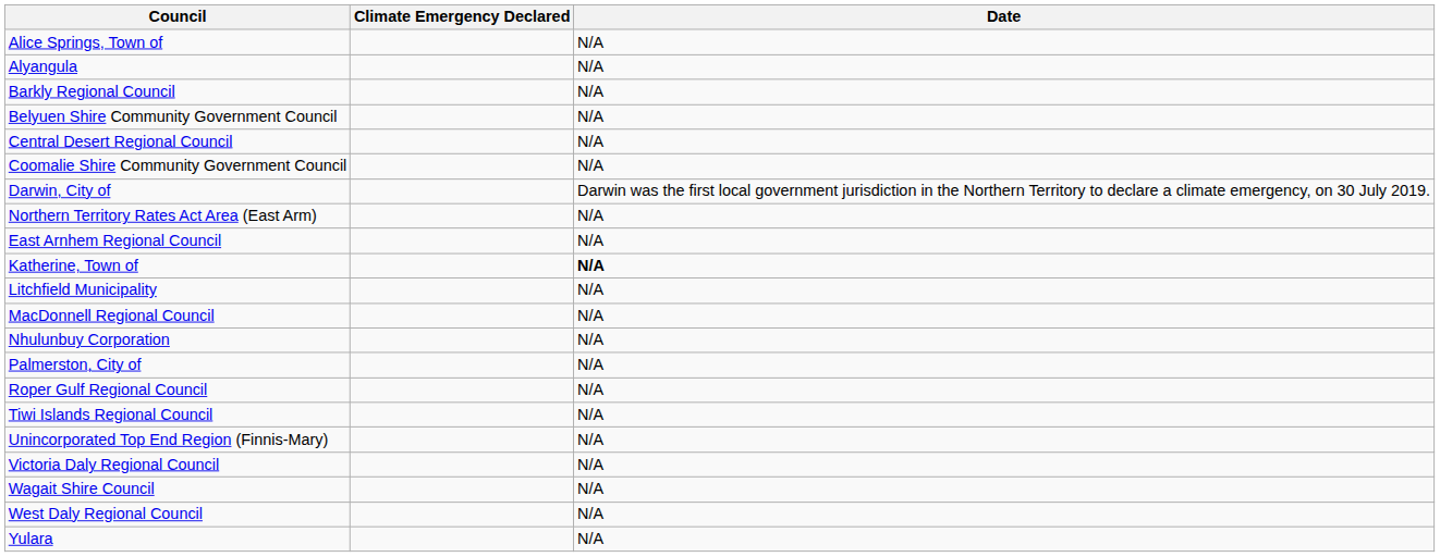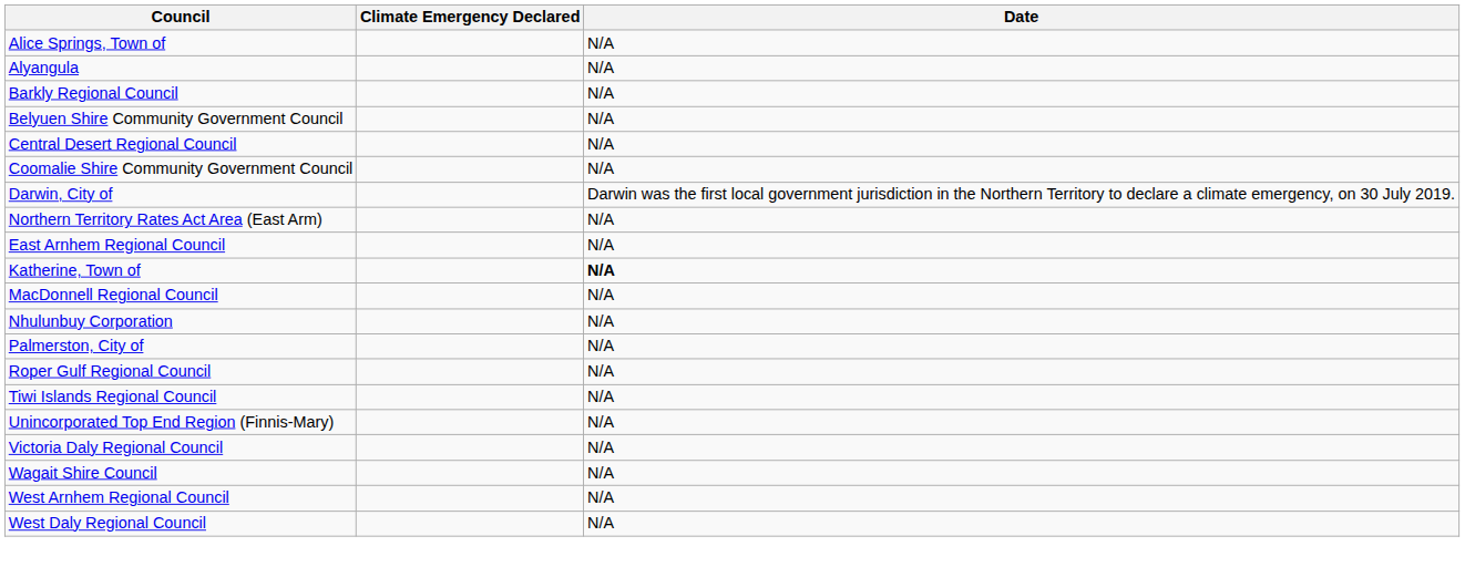- row: Litchfield Municipality | N/A
+ row: West Arnhem Regional Council | N/A
- row: Yulara | N/A
